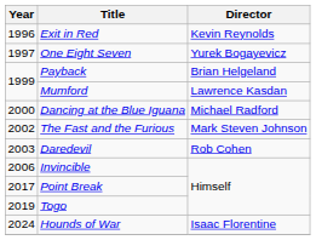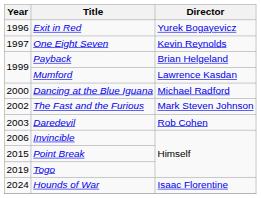Exit in Red | Director: Kevin Reynolds -> Yurek Bogayevicz
One Eight Seven | Director: Yurek Bogayevicz -> Kevin Reynolds
Point Break | Year: 2017 -> 2015
